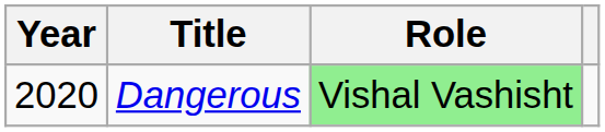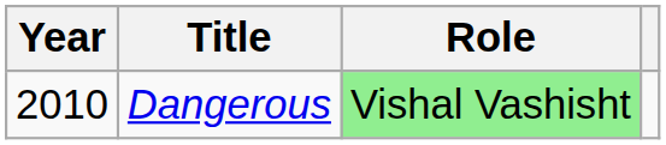Dangerous | Year: 2020 -> 2010
